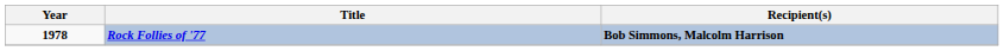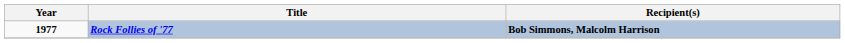Rock Follies of '77 | Year: 1978 -> 1977
